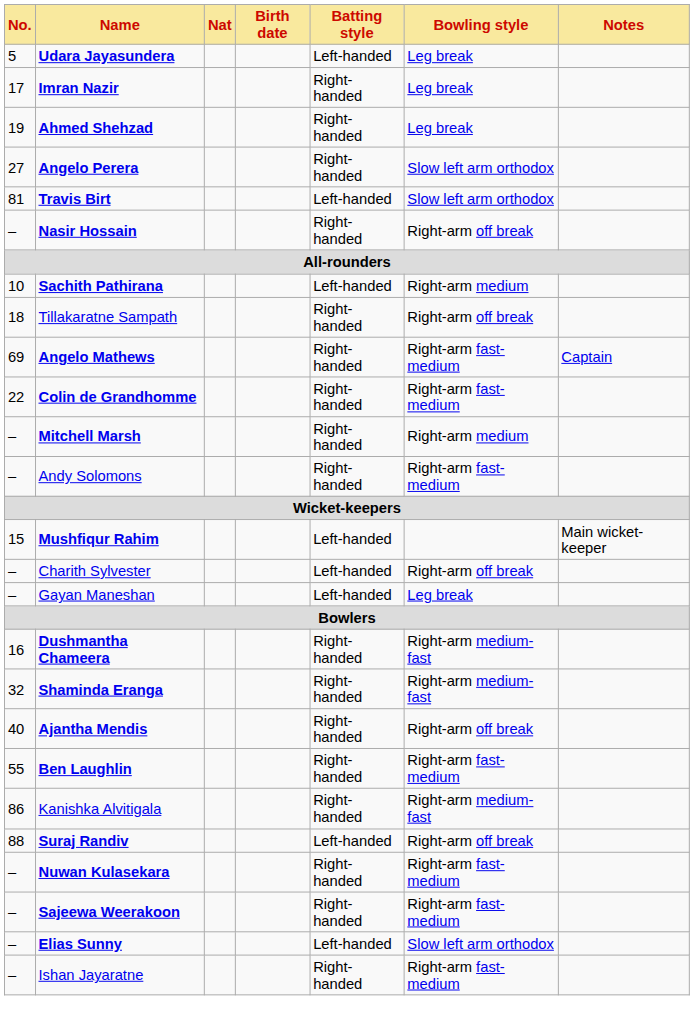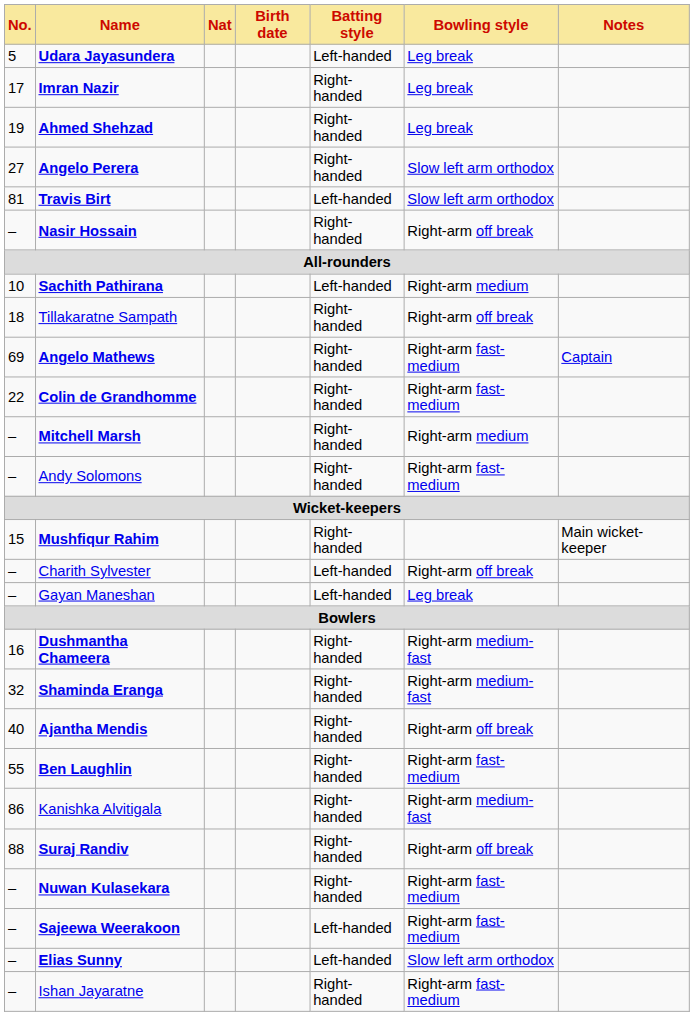Mushfiqur Rahim | Batting style: Left-handed -> Right-handed
Suraj Randiv | Batting style: Left-handed -> Right-handed
Sajeewa Weerakoon | Batting style: Right-handed -> Left-handed
